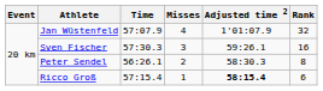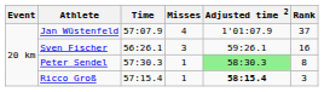Jan Wüstenfeld | Rank: 32 -> 37
Sven Fischer | Time: 57:30.3 -> 56:26.1
Peter Sendel | Time: 56:26.1 -> 57:30.3
Peter Sendel | Misses: 2 -> 1
Peter Sendel | Adjusted time 2: no background -> lightgreen background
Ricco Groß | Rank: 6 -> 3
